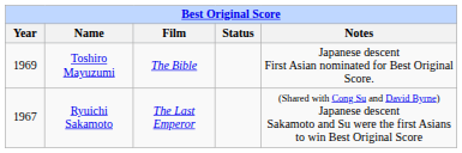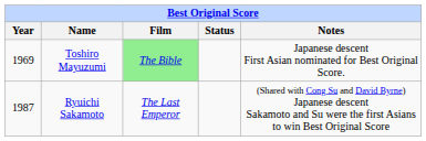Toshiro Mayuzumi | Film: no background -> lightgreen background
Ryuichi Sakamoto | Year: 1967 -> 1987
